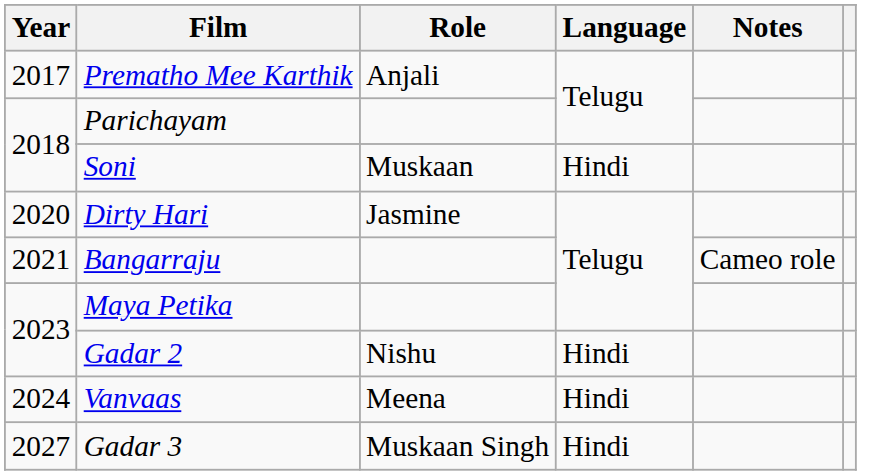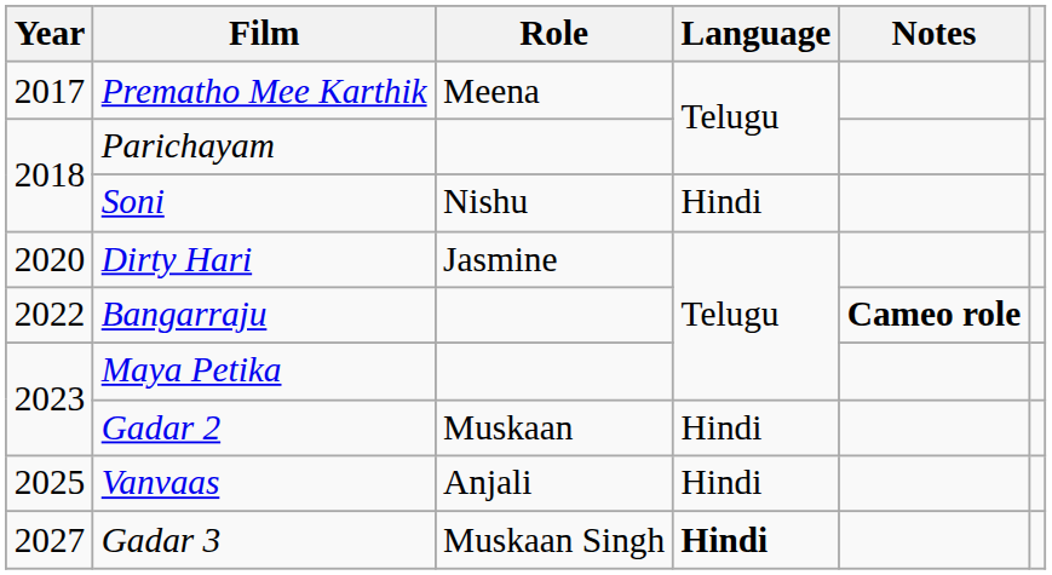Prematho Mee Karthik | Role: Anjali -> Meena
Soni | Role: Muskaan -> Nishu
Bangarraju | Year: 2021 -> 2022
Bangarraju | Notes: normal -> bold
Gadar 2 | Role: Nishu -> Muskaan
Vanvaas | Year: 2024 -> 2025
Vanvaas | Role: Meena -> Anjali
Gadar 3 | Language: normal -> bold
